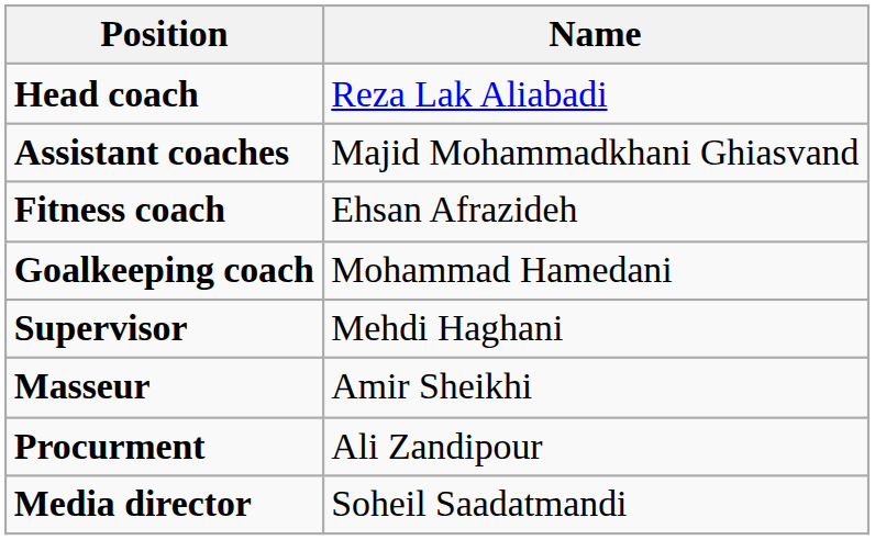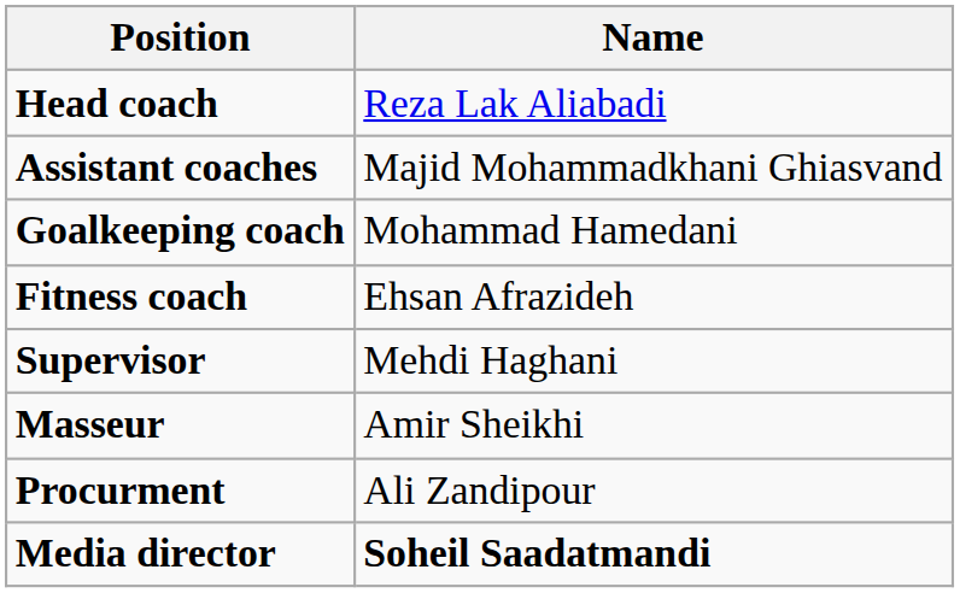rows swapped: Goalkeeping coach <-> Fitness coach
Media director | Name: normal -> bold
